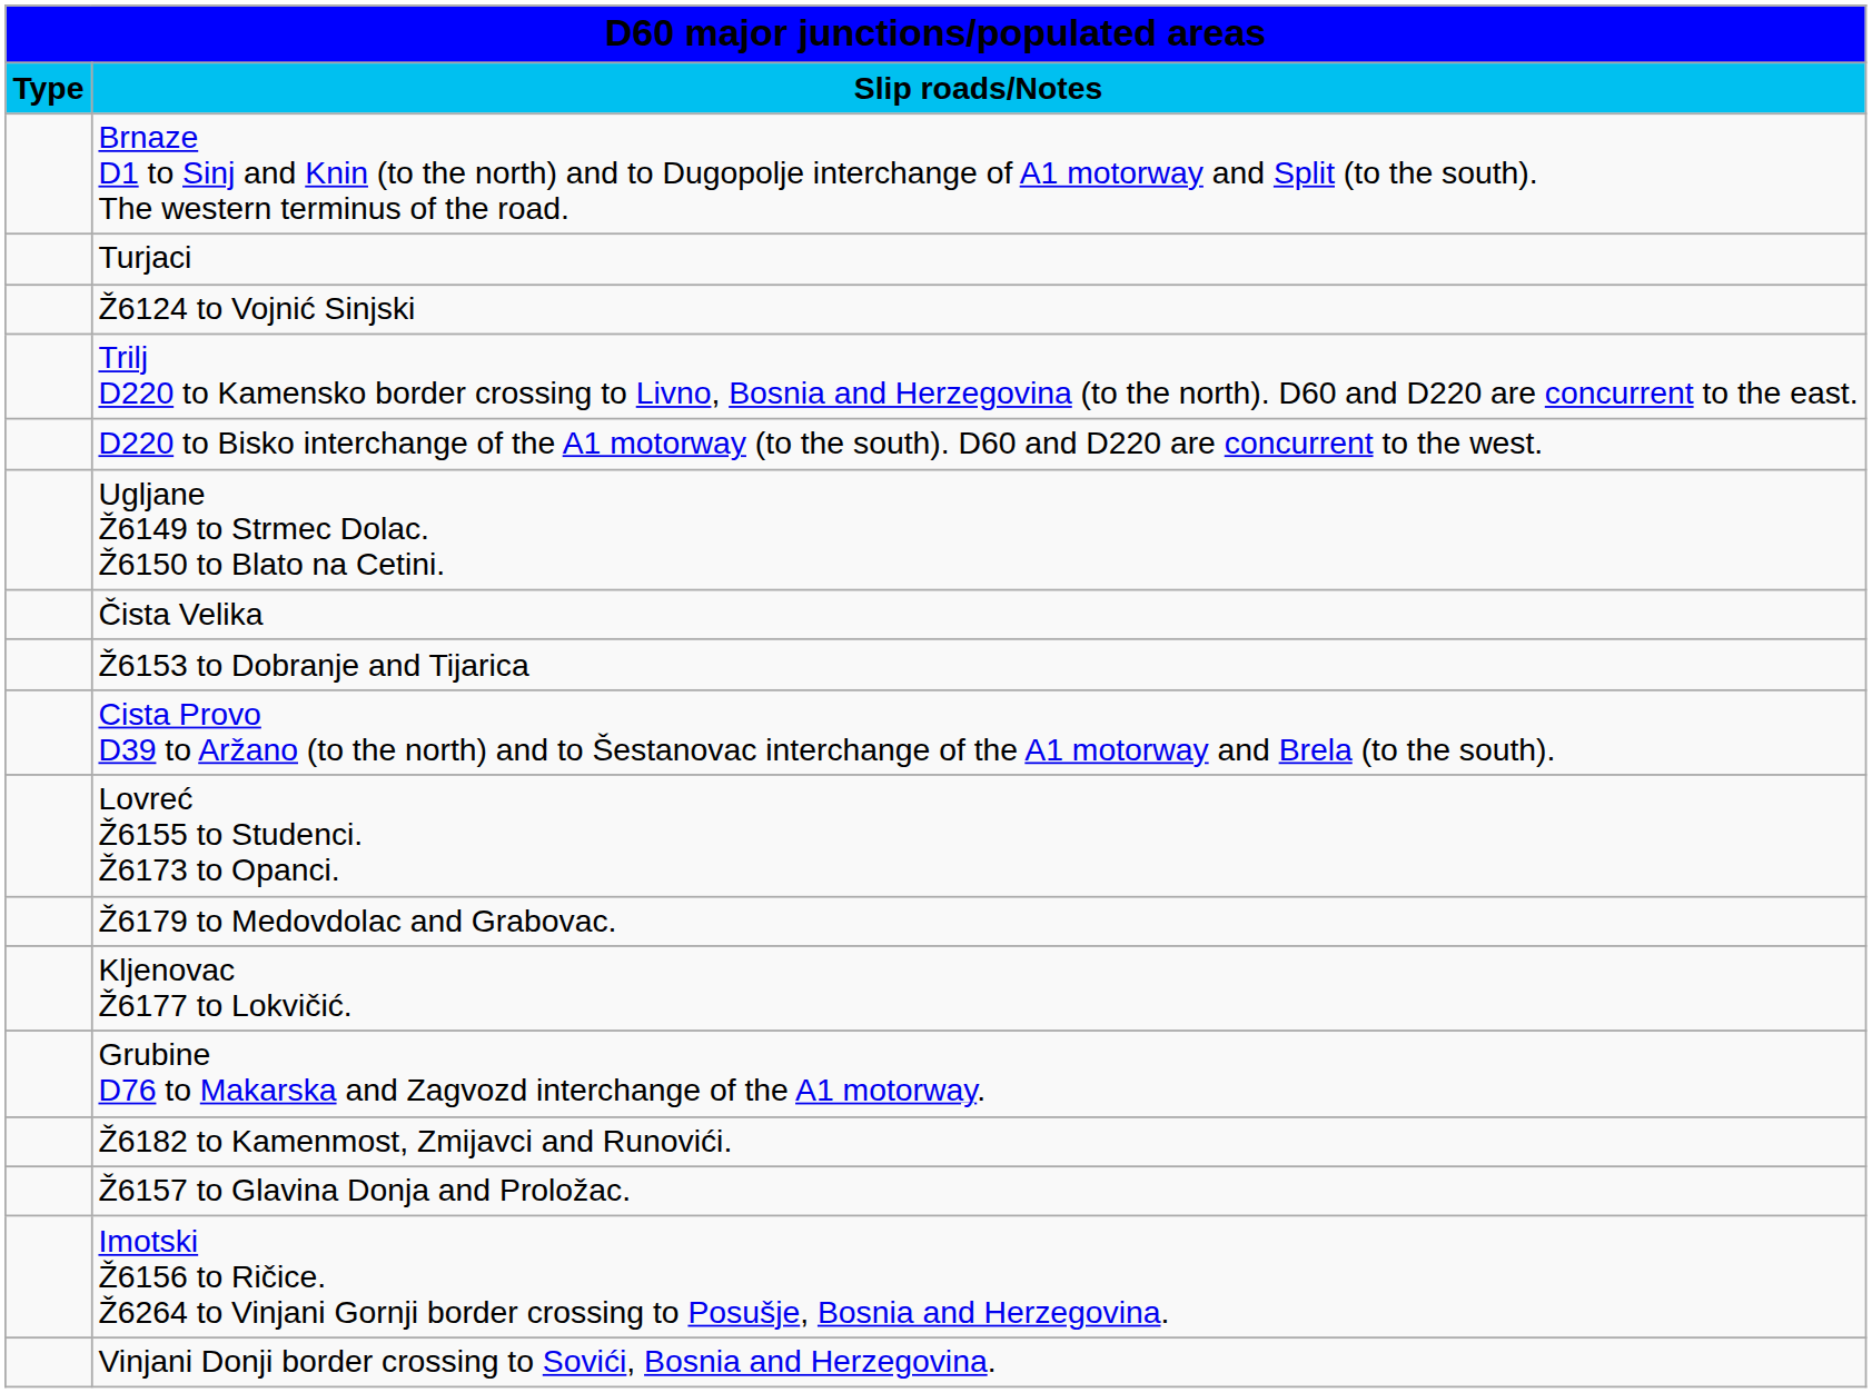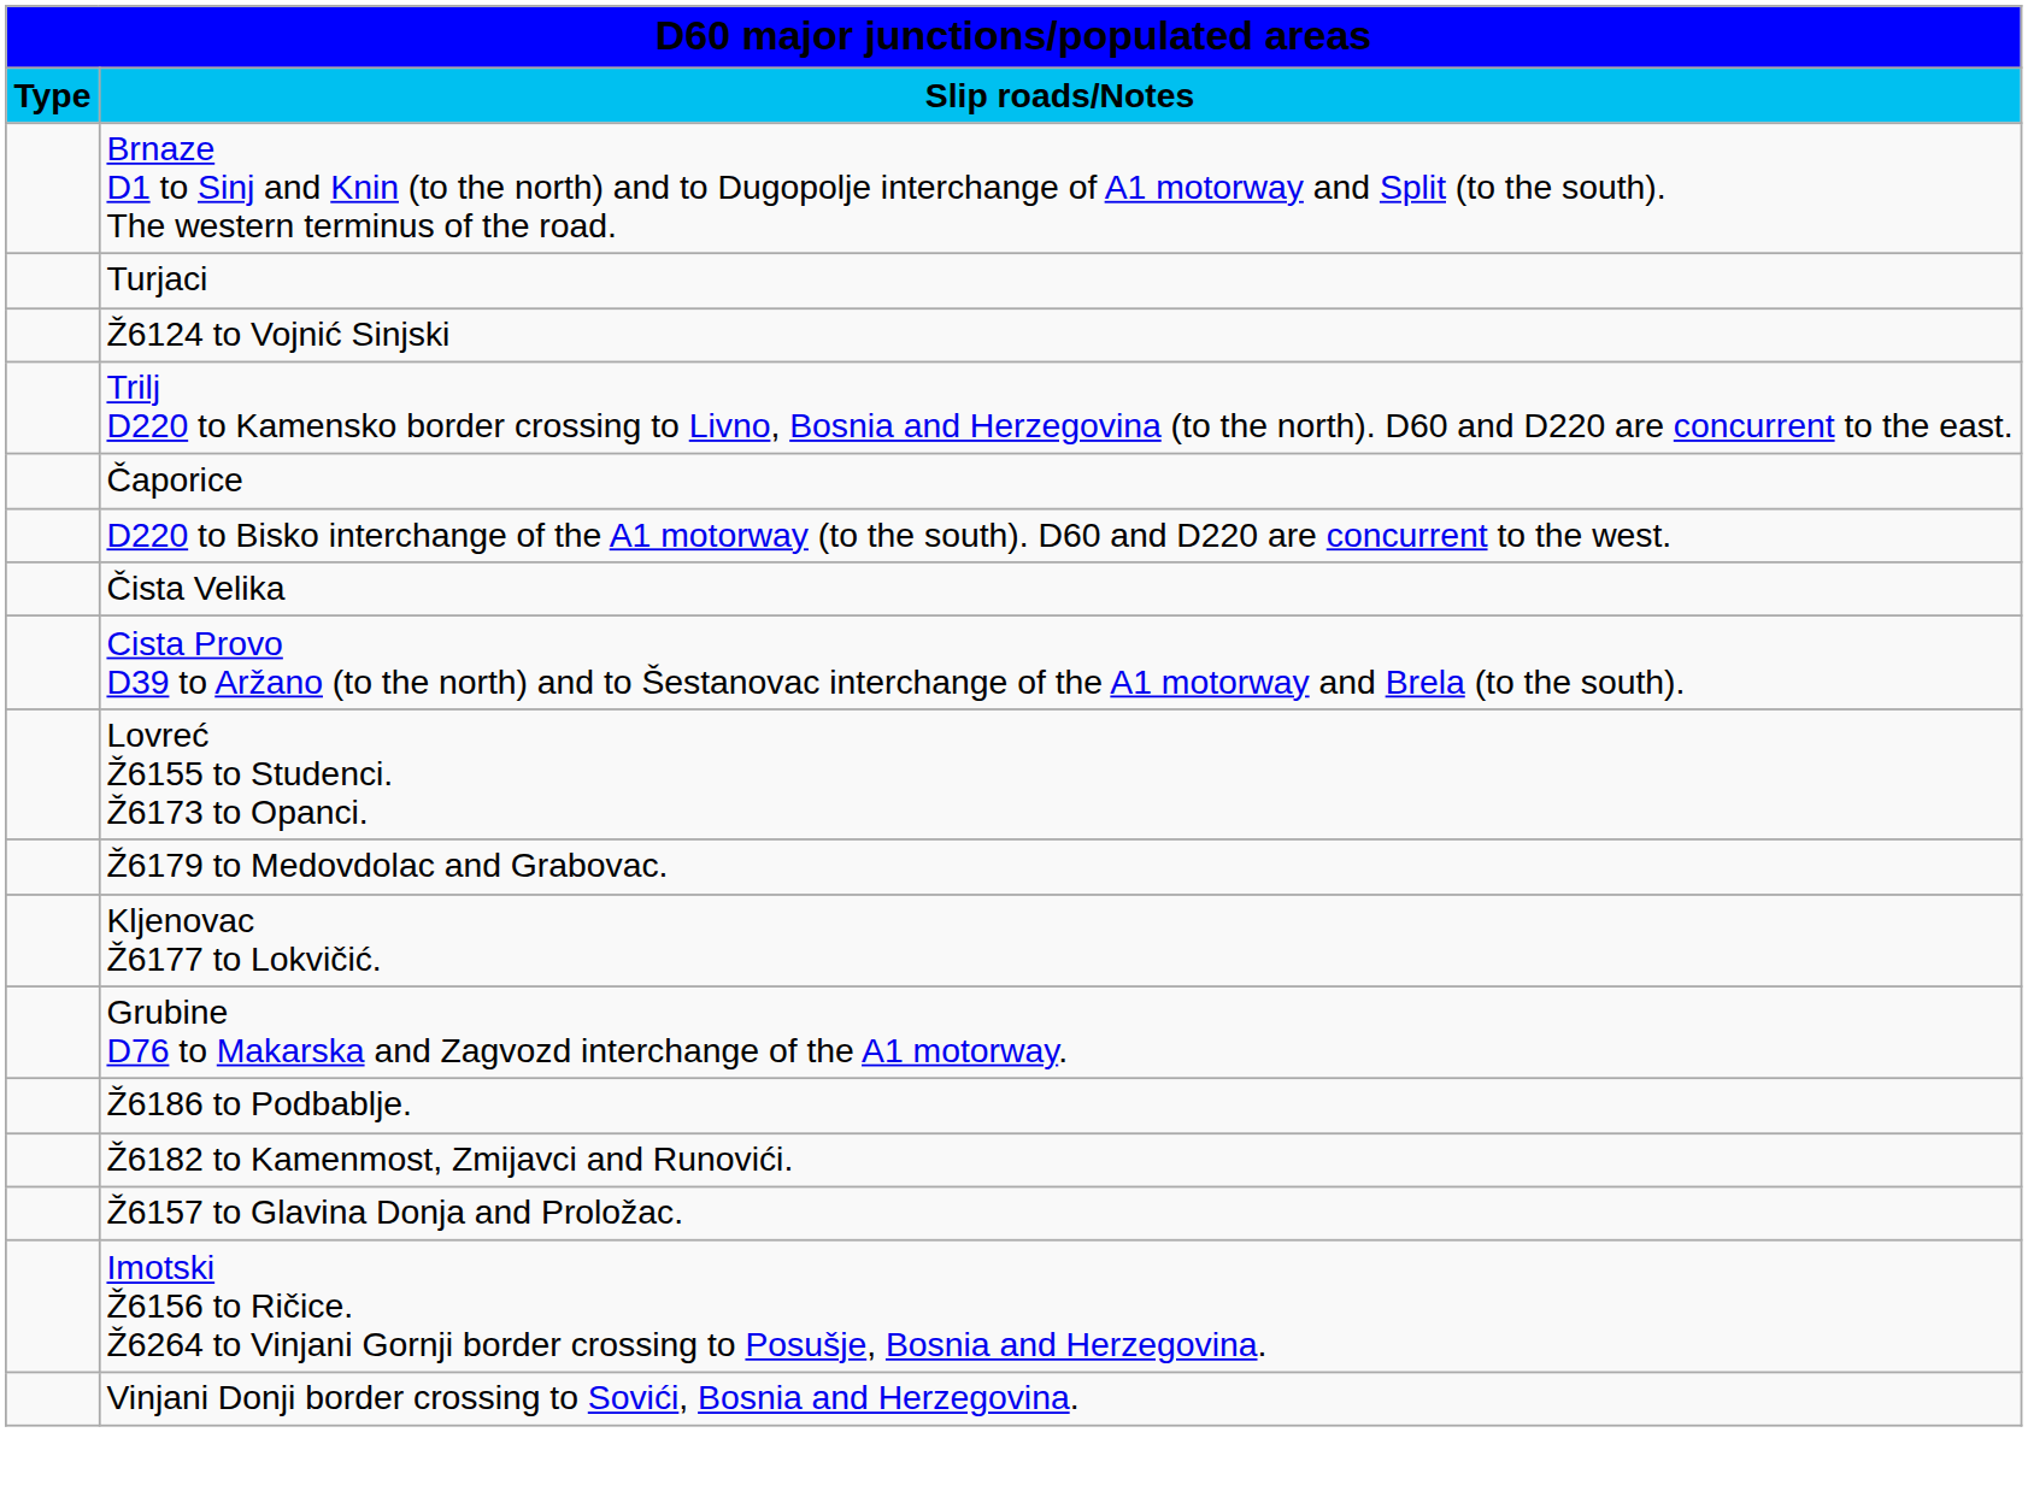+ row: Čaporice
- row: Ugljane Ž6149 to Strmec Dolac. Ž6150 to Blato na Cetini.
- row: Ž6153 to Dobranje and Tijarica
+ row: Ž6186 to Podbablje.
